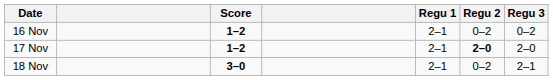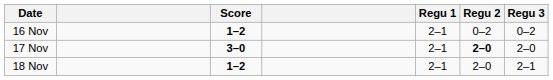17 Nov | Score: 1–2 -> 3–0
18 Nov | Score: 3–0 -> 1–2
18 Nov | Regu 2: 0–2 -> 2–0
